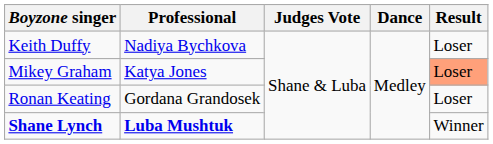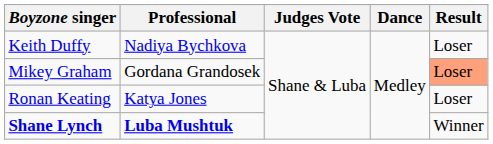Mikey Graham | Professional: Katya Jones -> Gordana Grandosek
Ronan Keating | Professional: Gordana Grandosek -> Katya Jones
